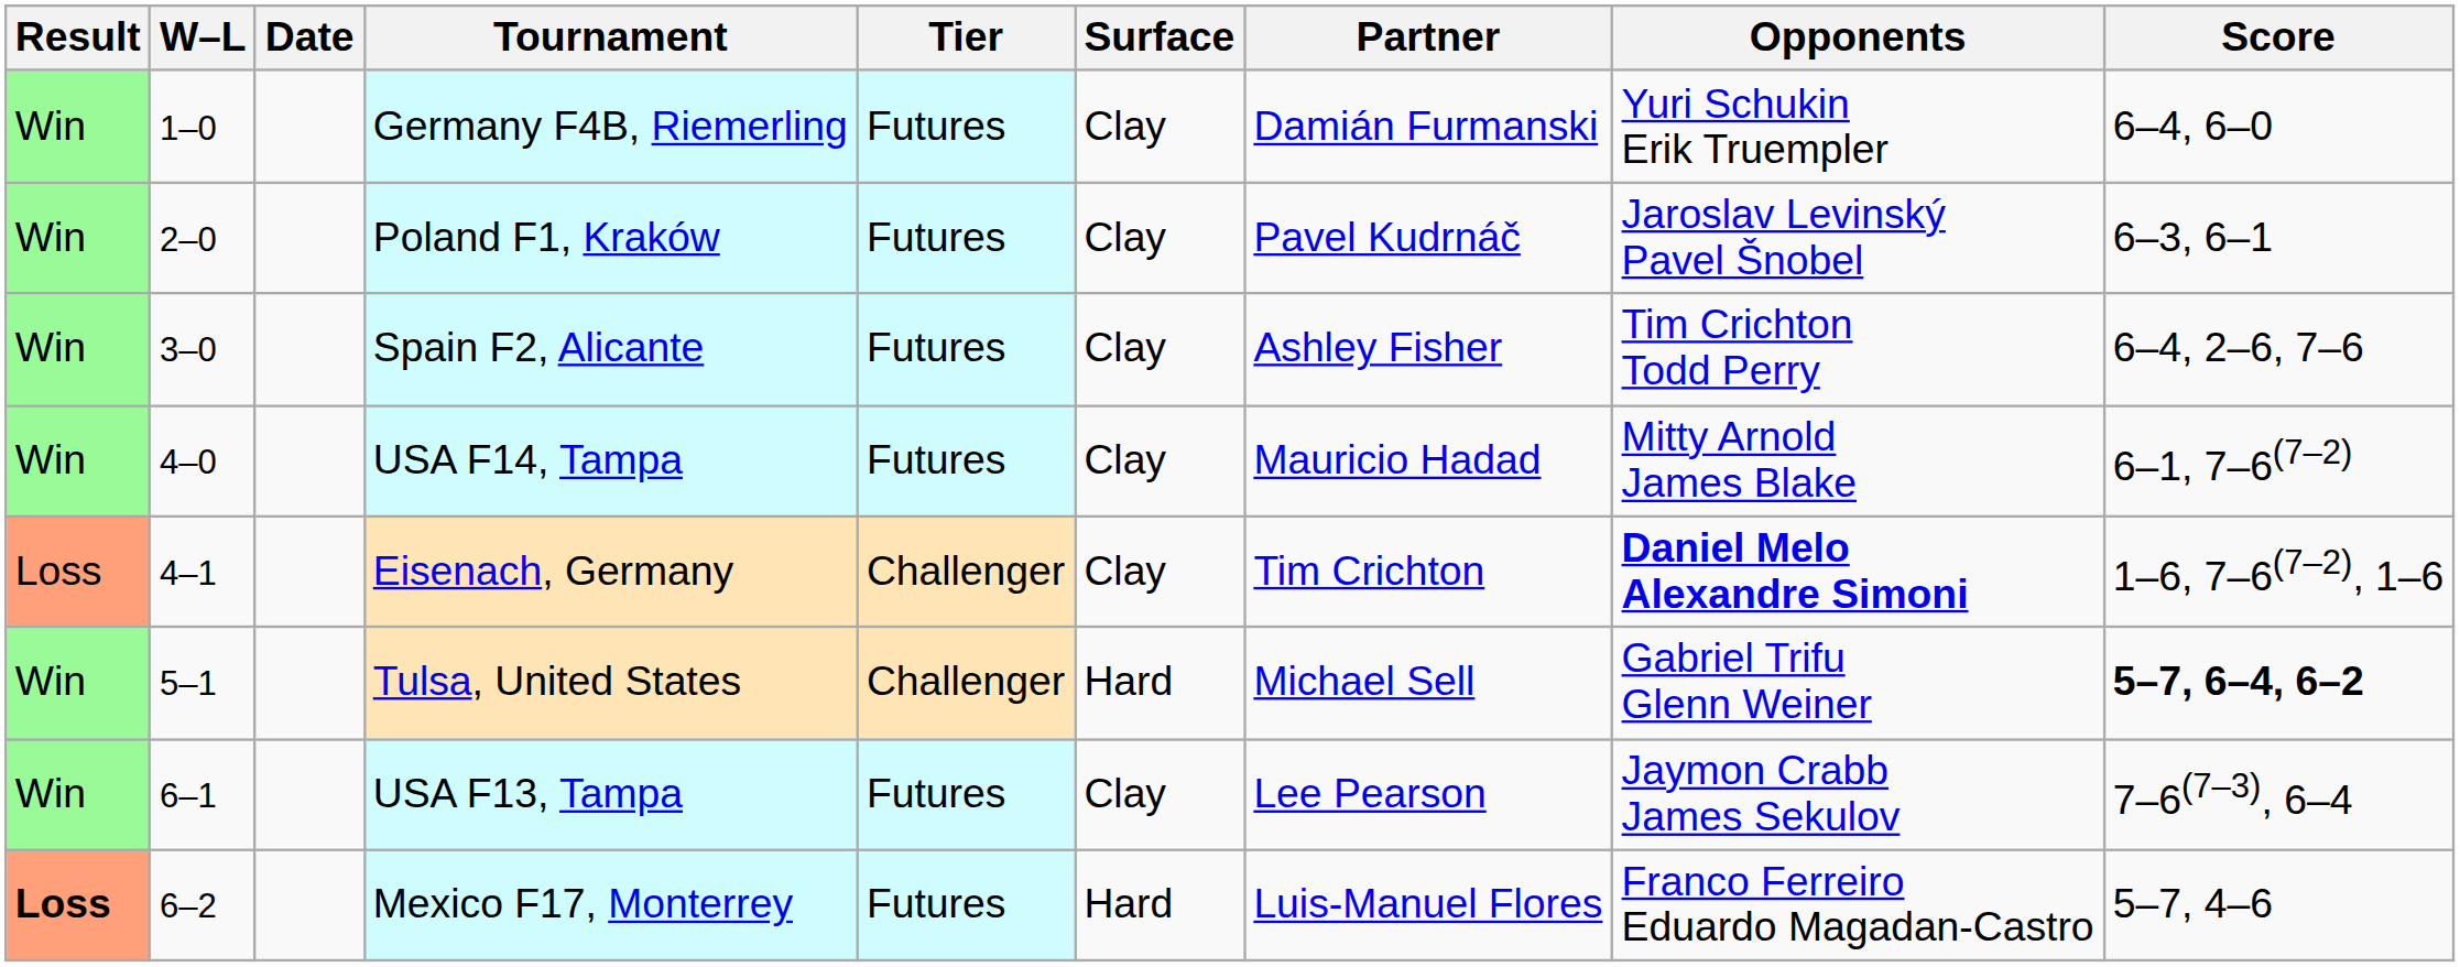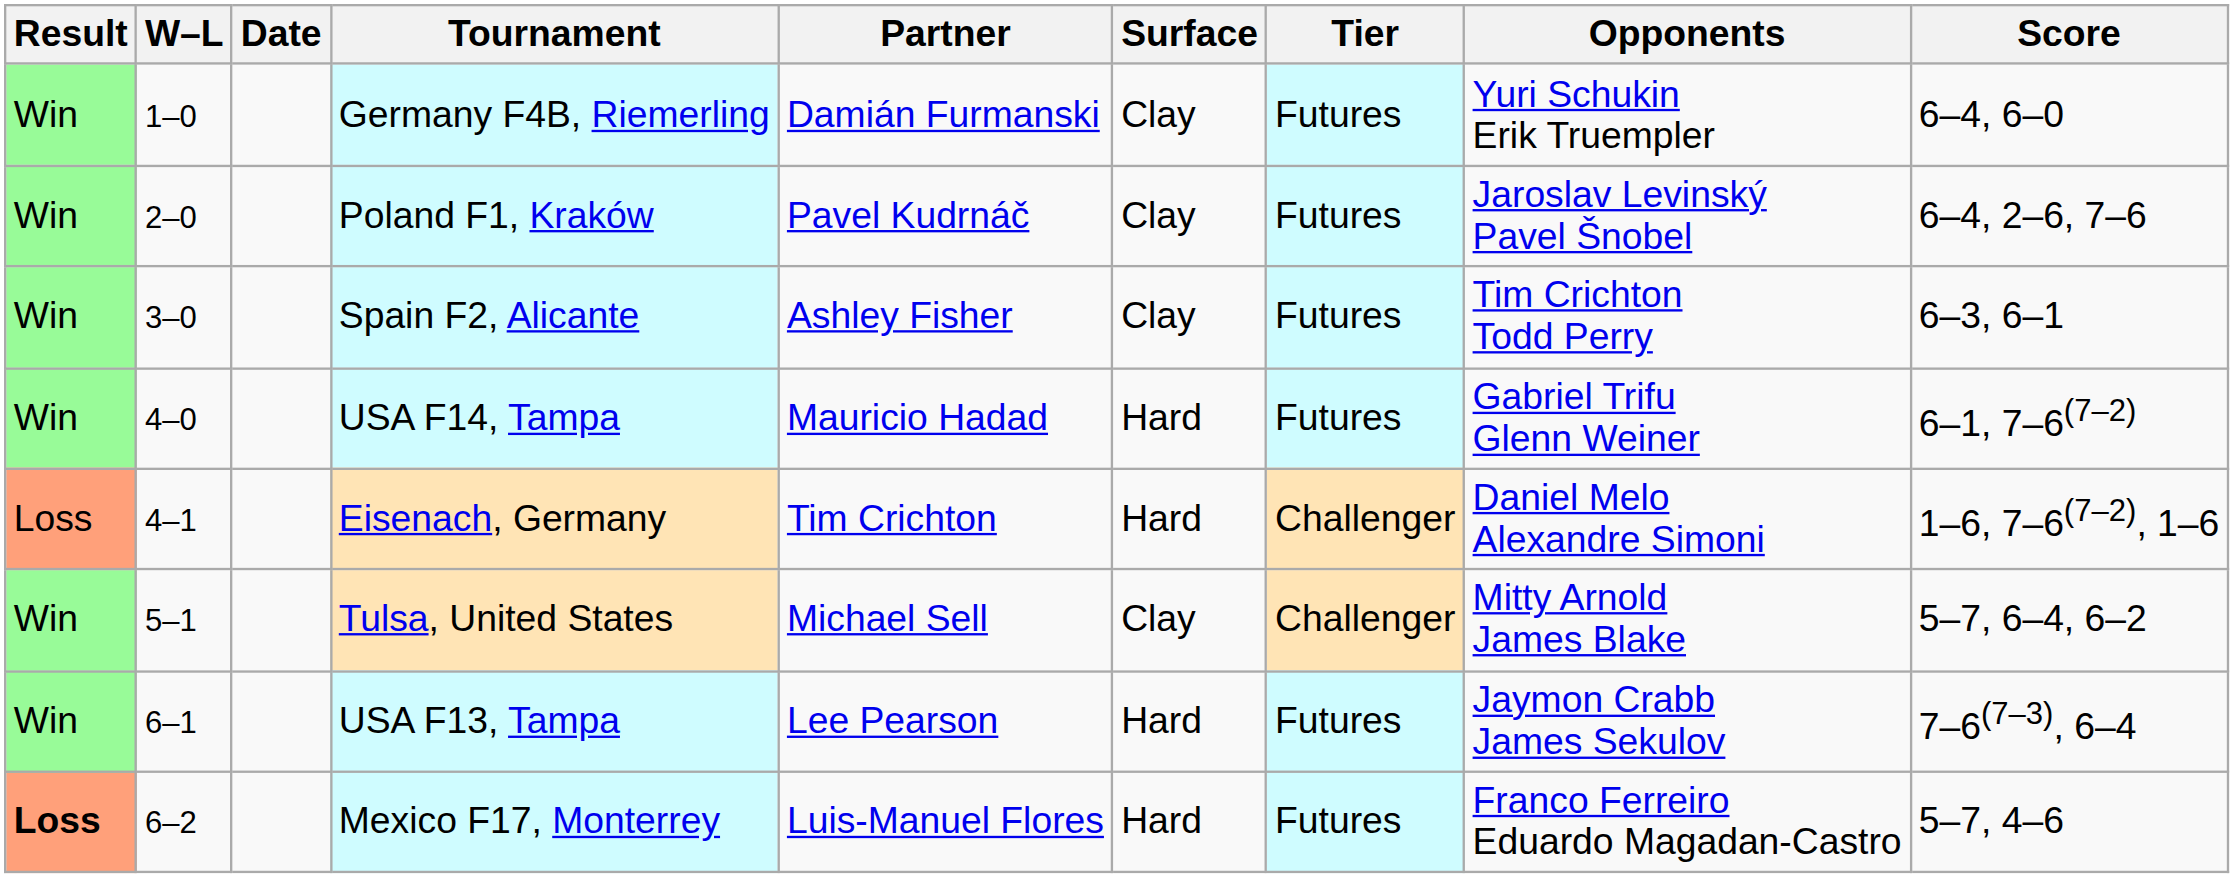columns swapped: Tier <-> Partner
Poland F1, Kraków | Score: 6–3, 6–1 -> 6–4, 2–6, 7–6
Spain F2, Alicante | Score: 6–4, 2–6, 7–6 -> 6–3, 6–1
USA F14, Tampa | Surface: Clay -> Hard
USA F14, Tampa | Opponents: Mitty Arnold James Blake -> Gabriel Trifu Glenn Weiner
Eisenach, Germany | Surface: Clay -> Hard
Eisenach, Germany | Opponents: bold -> normal
Tulsa, United States | Surface: Hard -> Clay
Tulsa, United States | Opponents: Gabriel Trifu Glenn Weiner -> Mitty Arnold James Blake
Tulsa, United States | Score: bold -> normal
USA F13, Tampa | Surface: Clay -> Hard
